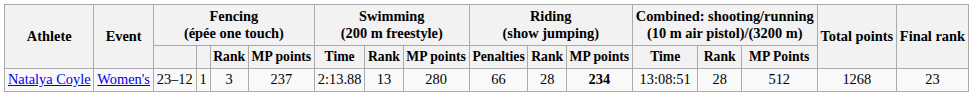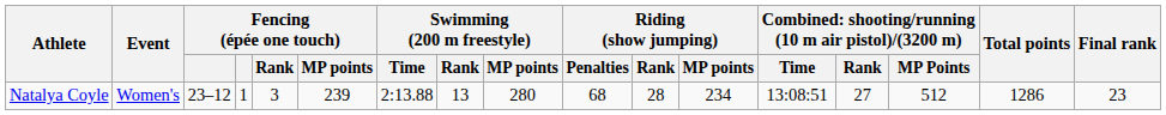Natalya Coyle | Fencing (épée one touch) / MP points: 237 -> 239
Natalya Coyle | Riding (show jumping) / Penalties: 66 -> 68
Natalya Coyle | Riding (show jumping) / MP points: bold -> normal
Natalya Coyle | column 14: 28 -> 27
Natalya Coyle | Total points: 1268 -> 1286
